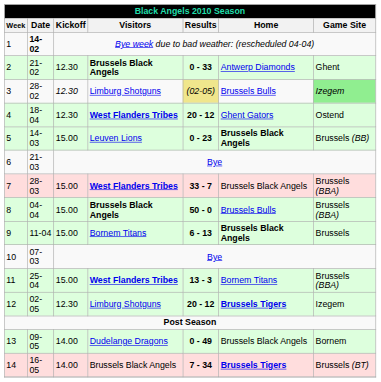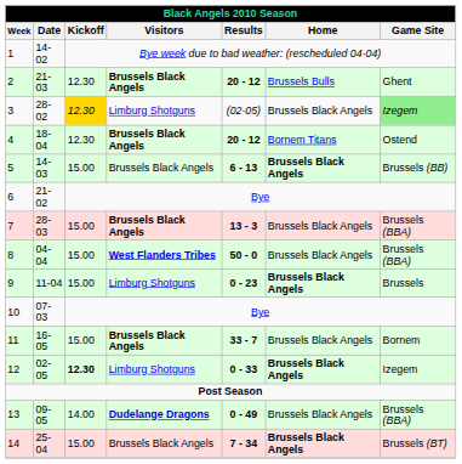1 | Black Angels 2010 Season / Date: bold -> normal
2 | Black Angels 2010 Season / Date: 21-02 -> 21-03
2 | Black Angels 2010 Season / Results: 0 - 33 -> 20 - 12
2 | Black Angels 2010 Season / Home: Antwerp Diamonds -> Brussels Bulls
3 | Black Angels 2010 Season / Kickoff: no background -> gold background
3 | Black Angels 2010 Season / Results: khaki background -> no background
3 | Black Angels 2010 Season / Home: Brussels Bulls -> Brussels Black Angels
4 | Black Angels 2010 Season / Visitors: West Flanders Tribes -> Brussels Black Angels
4 | Black Angels 2010 Season / Home: Ghent Gators -> Bornem Titans
5 | Black Angels 2010 Season / Visitors: Leuven Lions -> Brussels Black Angels
5 | Black Angels 2010 Season / Results: 0 - 23 -> 6 - 13
6 | Black Angels 2010 Season / Date: 21-03 -> 21-02
7 | Black Angels 2010 Season / Visitors: West Flanders Tribes -> Brussels Black Angels
7 | Black Angels 2010 Season / Results: 33 - 7 -> 13 - 3
8 | Black Angels 2010 Season / Visitors: Brussels Black Angels -> West Flanders Tribes
8 | Black Angels 2010 Season / Home: Brussels Bulls -> Brussels Black Angels
9 | Black Angels 2010 Season / Visitors: Bornem Titans -> Limburg Shotguns
9 | Black Angels 2010 Season / Results: 6 - 13 -> 0 - 23
11 | Black Angels 2010 Season / Date: 25-04 -> 16-05
11 | Black Angels 2010 Season / Visitors: West Flanders Tribes -> Brussels Black Angels
11 | Black Angels 2010 Season / Results: 13 - 3 -> 33 - 7
11 | Black Angels 2010 Season / Home: Bornem Titans -> Brussels Black Angels
11 | Black Angels 2010 Season / Game Site: Brussels (BBA) -> Bornem
12 | Black Angels 2010 Season / Kickoff: normal -> bold
12 | Black Angels 2010 Season / Results: 20 - 12 -> 0 - 33
12 | Black Angels 2010 Season / Home: Brussels Tigers -> Brussels Black Angels
13 | Black Angels 2010 Season / Visitors: normal -> bold
13 | Black Angels 2010 Season / Game Site: Bornem -> Brussels (BBA)
14 | Black Angels 2010 Season / Date: 16-05 -> 25-04
14 | Black Angels 2010 Season / Kickoff: 14.00 -> 15.00
14 | Black Angels 2010 Season / Home: Brussels Tigers -> Brussels Black Angels
